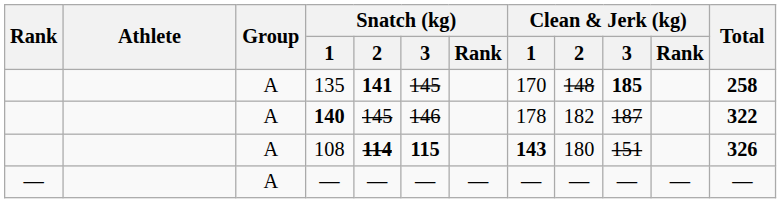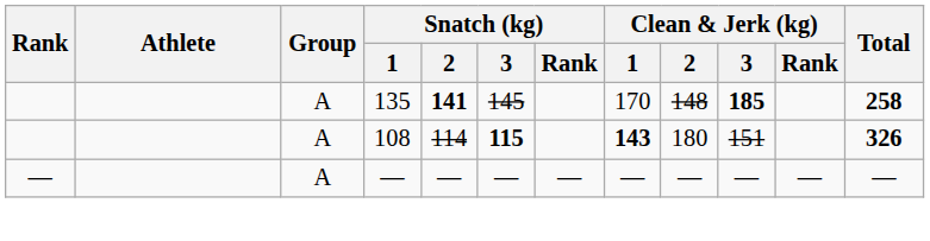- row: A | 140 | 145 | 146 | 178 | 182 | 187 | 322
108 | Snatch (kg) / 2: bold -> normal
